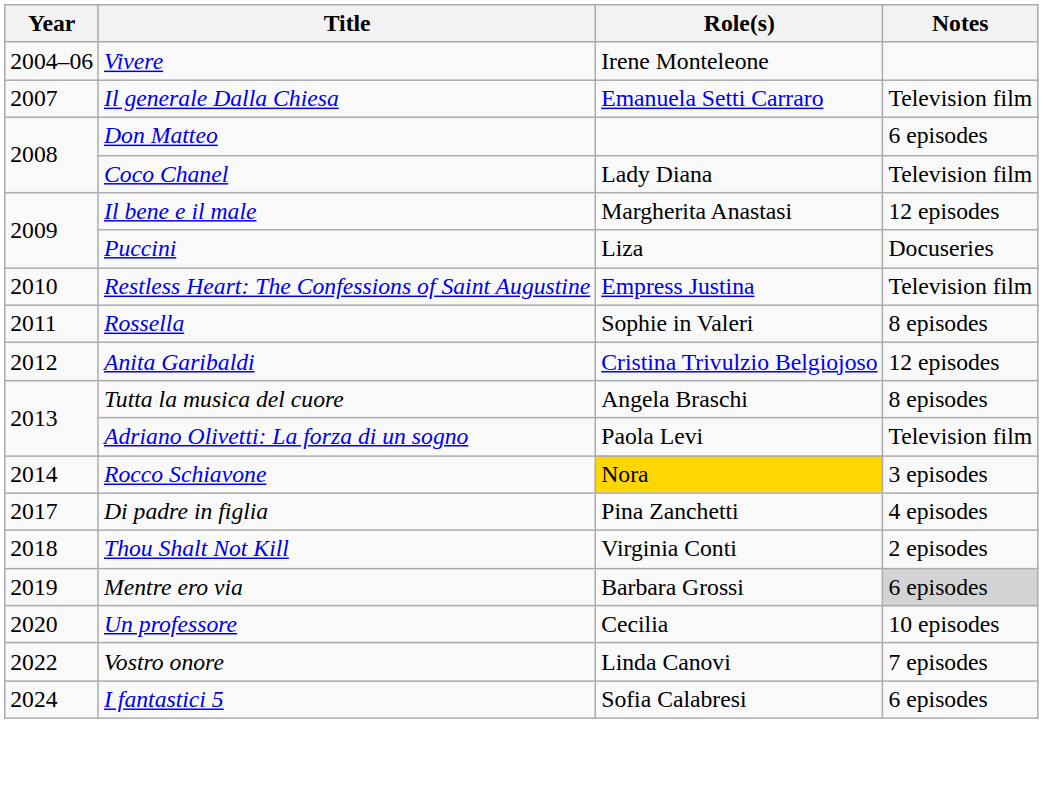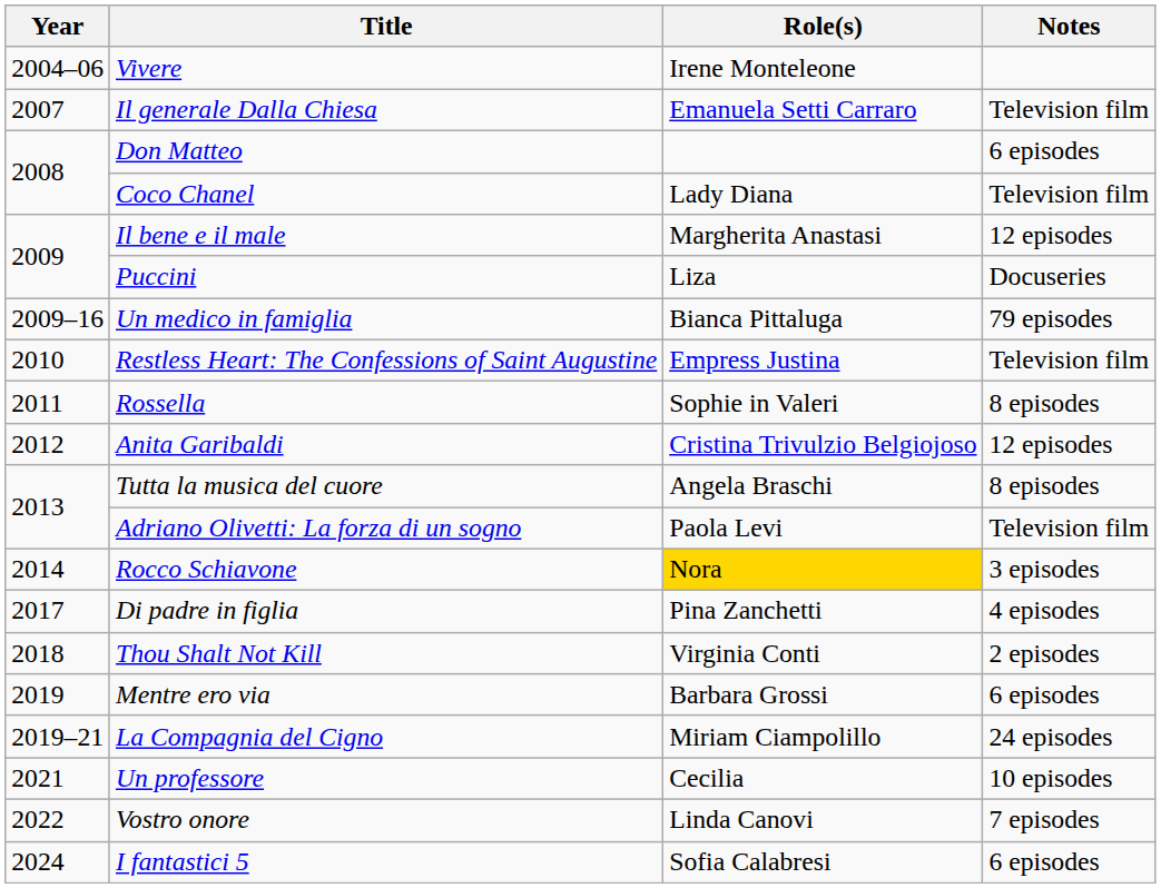+ row: 2009–16 | Un medico in famiglia | Bianca Pittaluga | 79 episodes
Mentre ero via | Notes: lightgrey background -> no background
+ row: 2019–21 | La Compagnia del Cigno | Miriam Ciampolillo | 24 episodes
Un professore | Year: 2020 -> 2021
